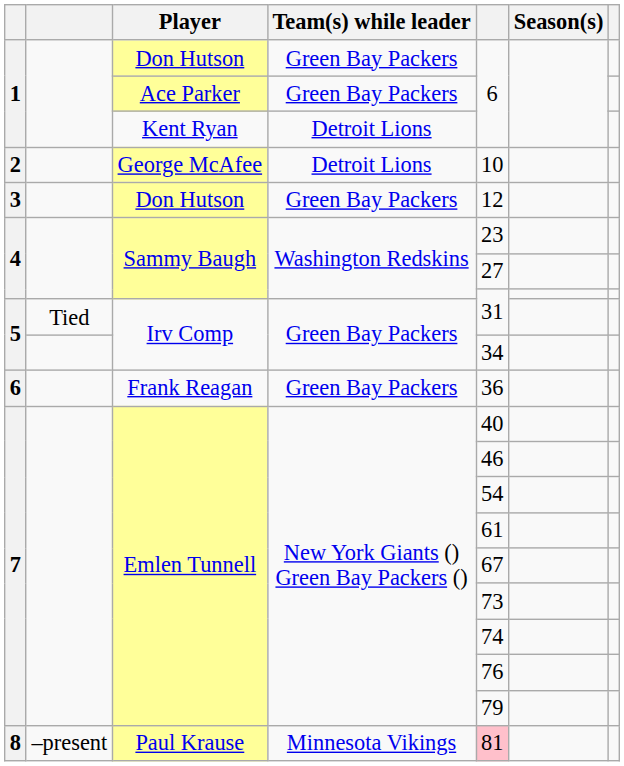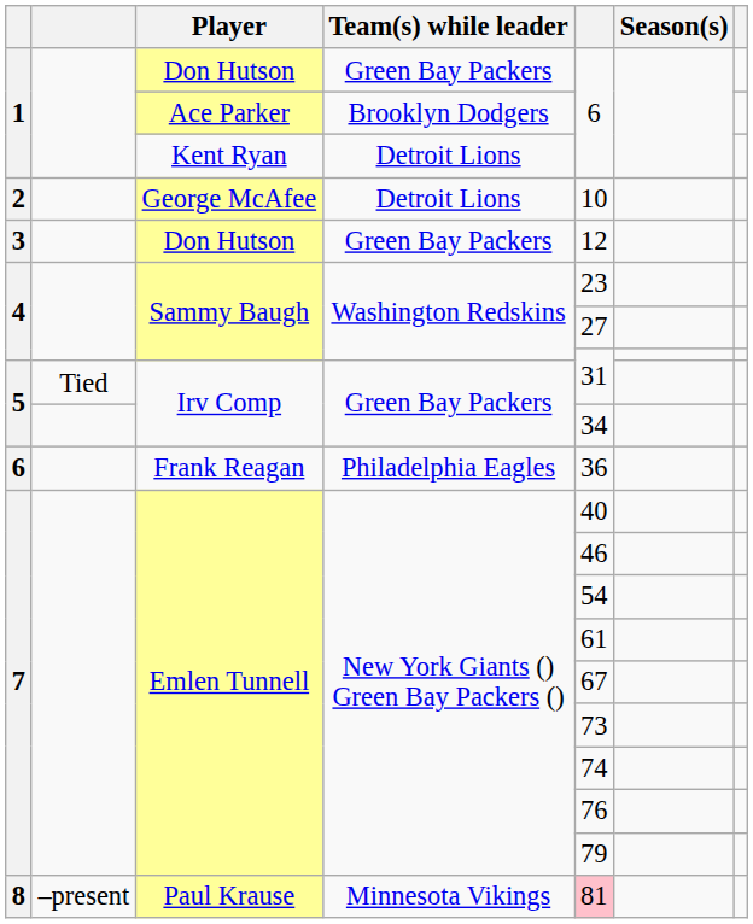Ace Parker | Team(s) while leader: Green Bay Packers -> Brooklyn Dodgers
Frank Reagan | Team(s) while leader: Green Bay Packers -> Philadelphia Eagles
